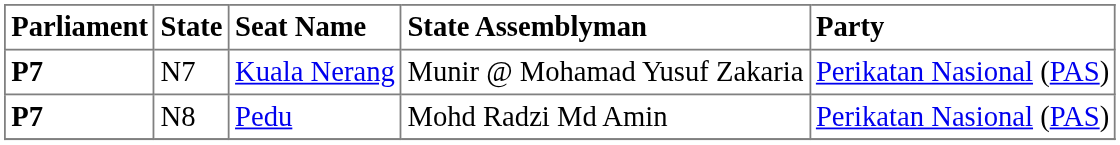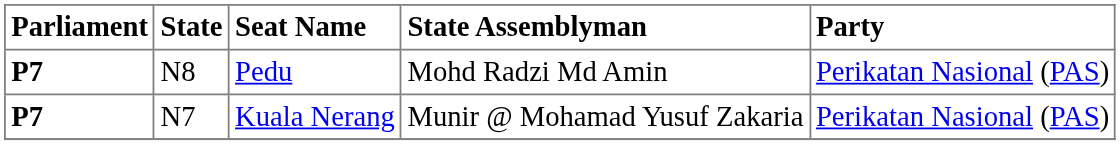rows swapped: Kuala Nerang <-> Pedu
